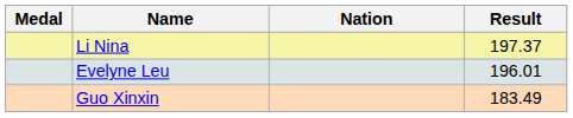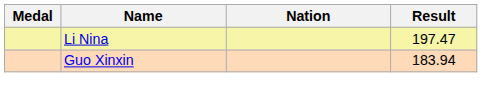Li Nina | Result: 197.37 -> 197.47
- row: Evelyne Leu | 196.01
Guo Xinxin | Result: 183.49 -> 183.94
